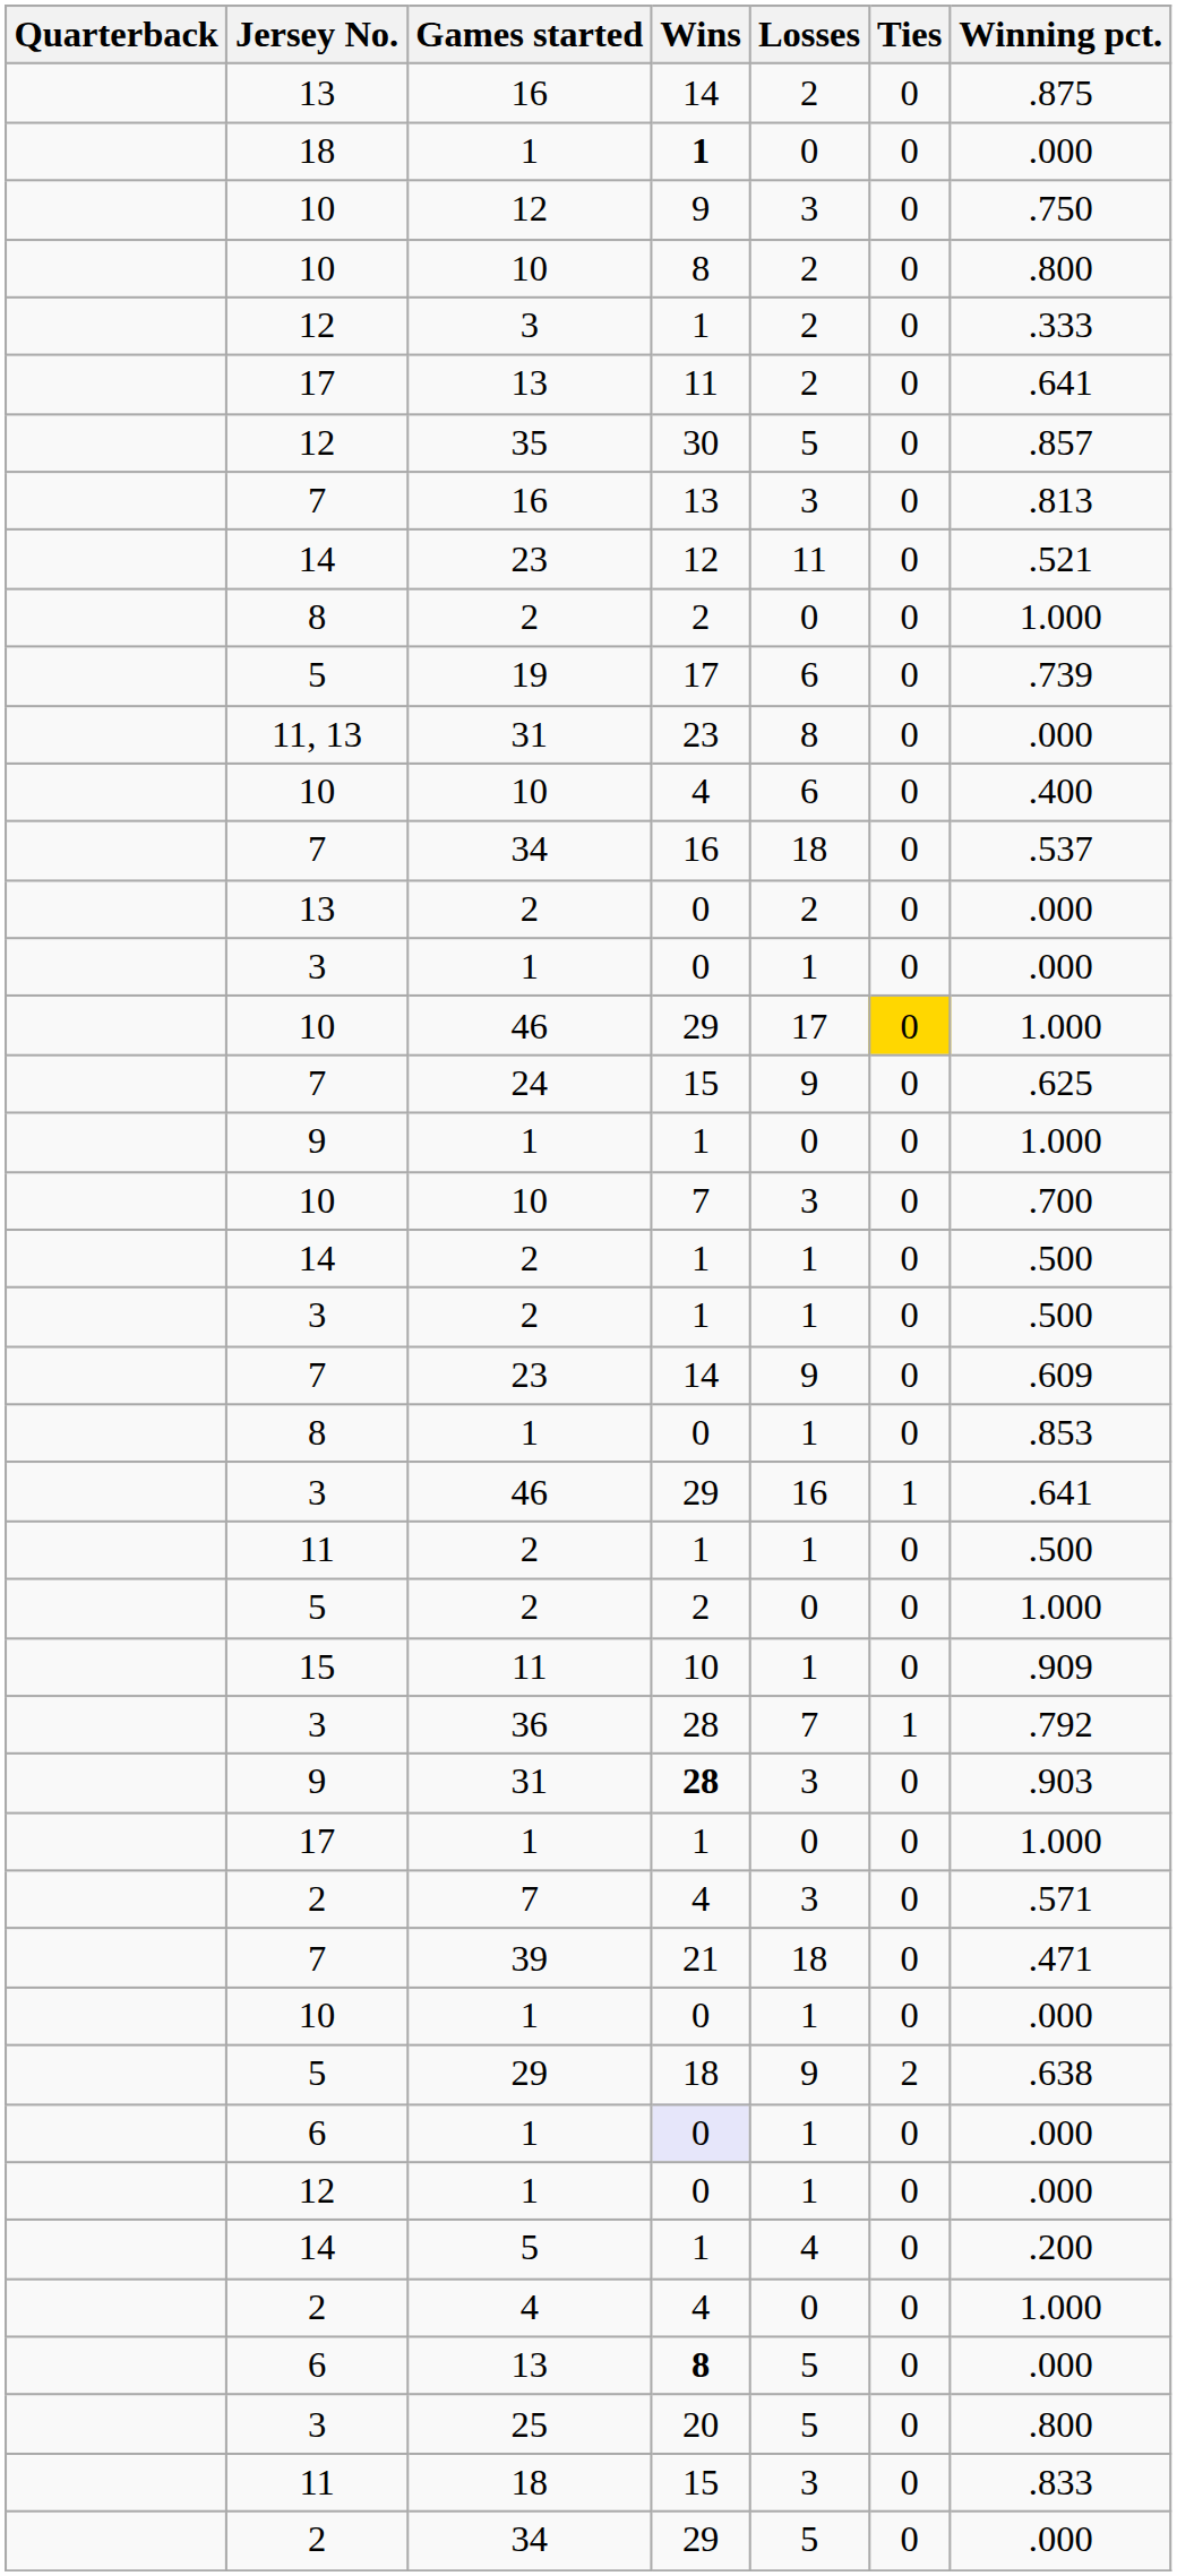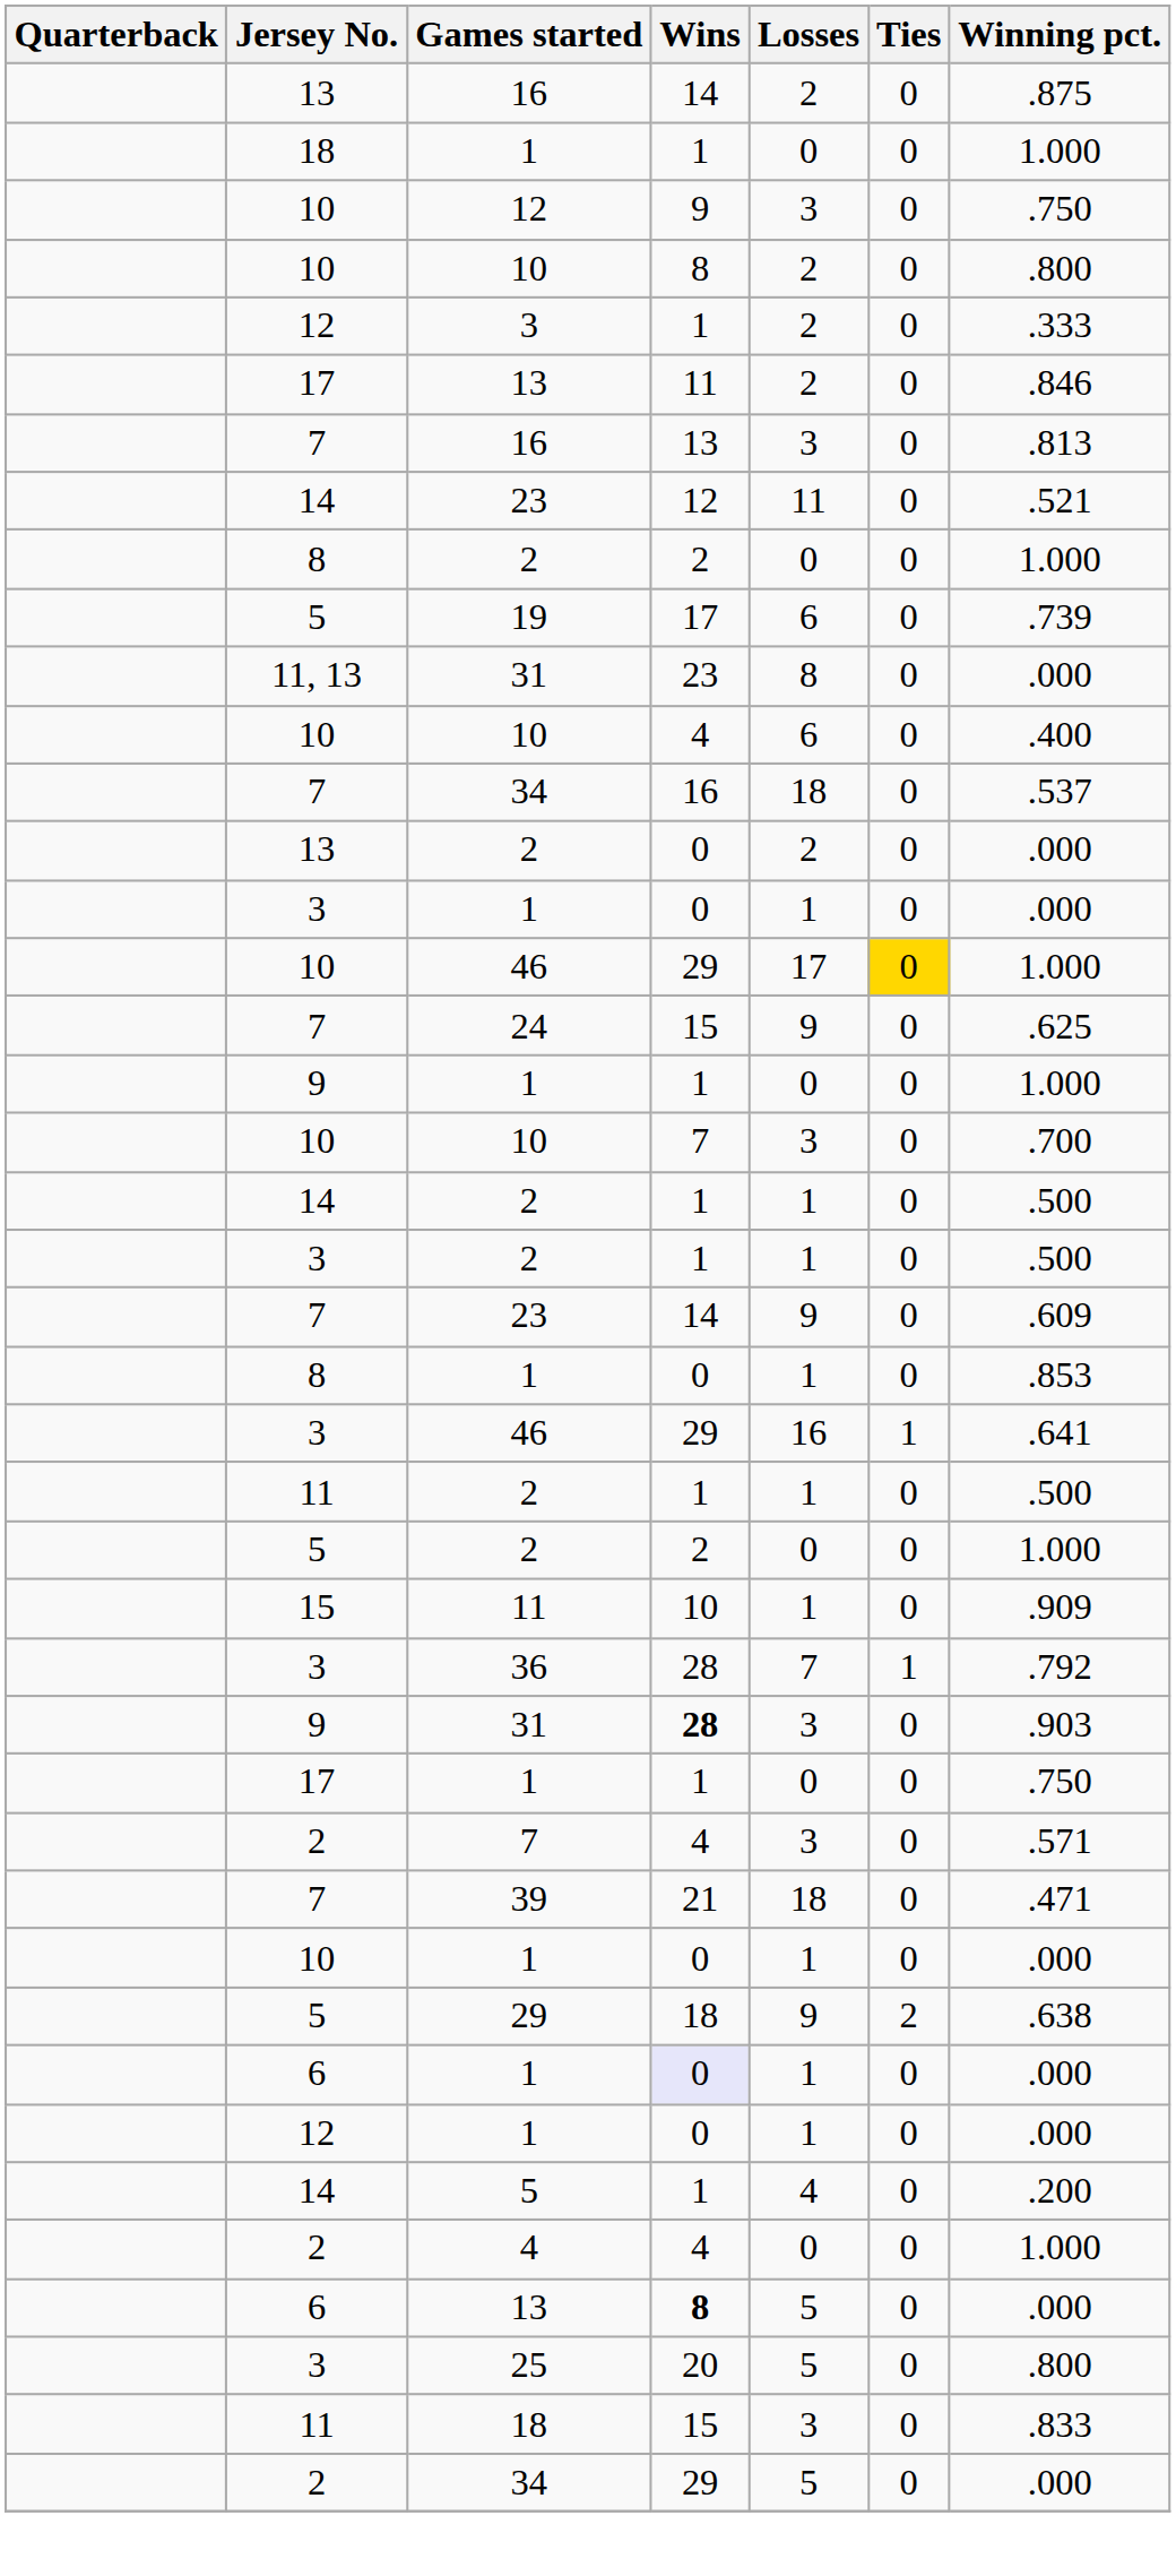18 / 1 | Wins: bold -> normal
18 / 1 | Winning pct.: .000 -> 1.000
17 / 13 | Winning pct.: .641 -> .846
- row: 12 | 35 | 30 | 5 | 0 | .857
17 / 1 | Winning pct.: 1.000 -> .750
